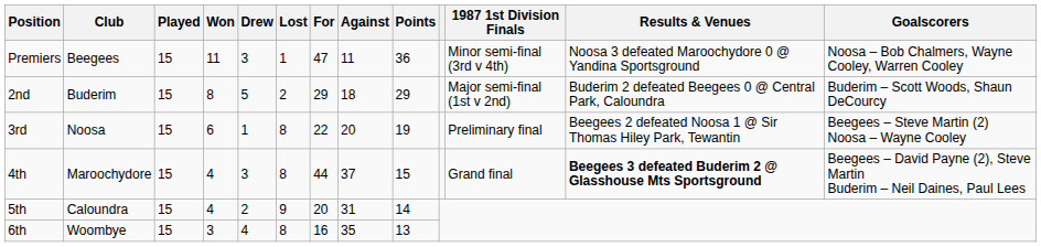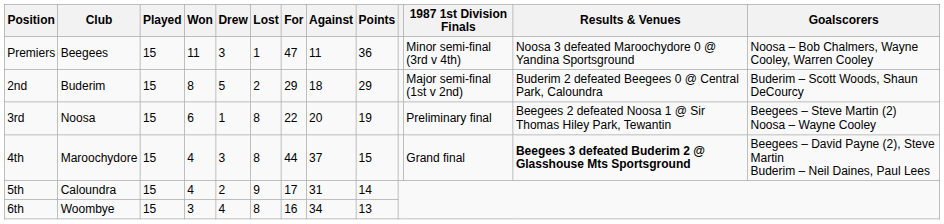5th | For: 20 -> 17
6th | Against: 35 -> 34
